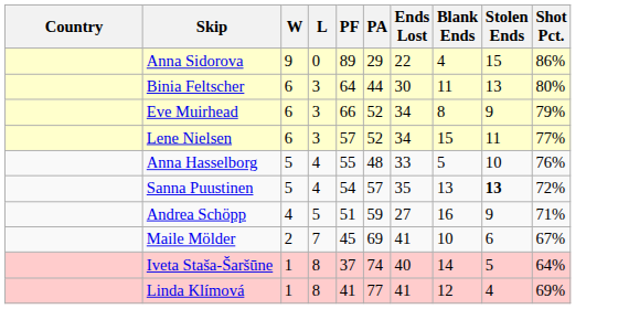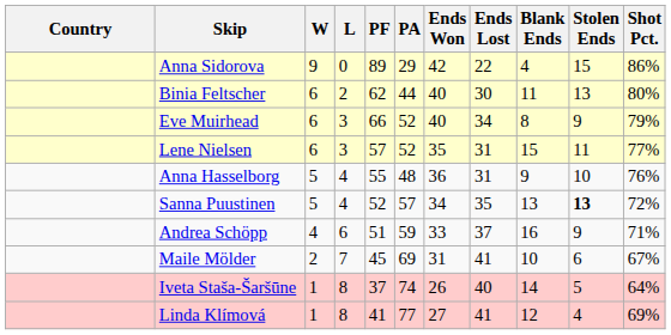+ column: Ends Won | 42 | 40 | 40 | 35 | 36 | 34 | 33 | 31 | 26 | 27
Binia Feltscher | L: 3 -> 2
Binia Feltscher | PF: 64 -> 62
Lene Nielsen | Ends Lost: 34 -> 31
Anna Hasselborg | Ends Lost: 33 -> 31
Anna Hasselborg | Blank Ends: 5 -> 9
Sanna Puustinen | PF: 54 -> 52
Andrea Schöpp | L: 5 -> 6
Andrea Schöpp | Ends Lost: 27 -> 37
